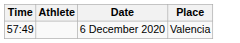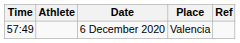+ column: Ref
